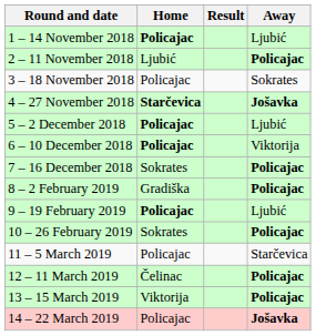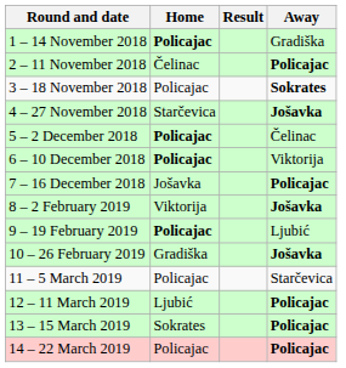1 – 14 November 2018 | Away: Ljubić -> Gradiška
2 – 11 November 2018 | Home: Ljubić -> Čelinac
3 – 18 November 2018 | Away: normal -> bold
4 – 27 November 2018 | Home: bold -> normal
5 – 2 December 2018 | Away: Ljubić -> Čelinac
7 – 16 December 2018 | Home: Sokrates -> Jošavka
8 – 2 February 2019 | Home: Gradiška -> Viktorija
8 – 2 February 2019 | Away: Policajac -> Jošavka
10 – 26 February 2019 | Home: Sokrates -> Gradiška
10 – 26 February 2019 | Away: Policajac -> Jošavka
12 – 11 March 2019 | Home: Čelinac -> Ljubić
13 – 15 March 2019 | Home: Viktorija -> Sokrates
14 – 22 March 2019 | Away: Jošavka -> Policajac
